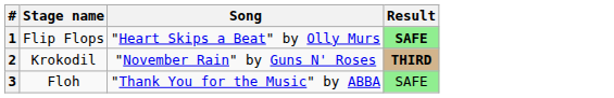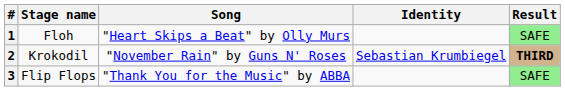+ column: Identity | Sebastian Krumbiegel
1 | Stage name: Flip Flops -> Floh
1 | Result: bold -> normal
3 | Stage name: Floh -> Flip Flops
